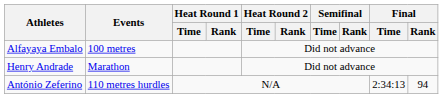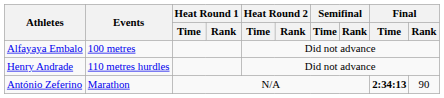Henry Andrade | Events: Marathon -> 110 metres hurdles
António Zeferino | Events: 110 metres hurdles -> Marathon
António Zeferino | Final / Time: normal -> bold
António Zeferino | Final / Rank: 94 -> 90
